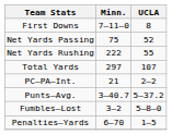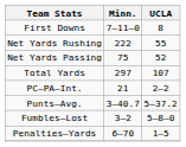rows swapped: Net Yards Rushing <-> Net Yards Passing
